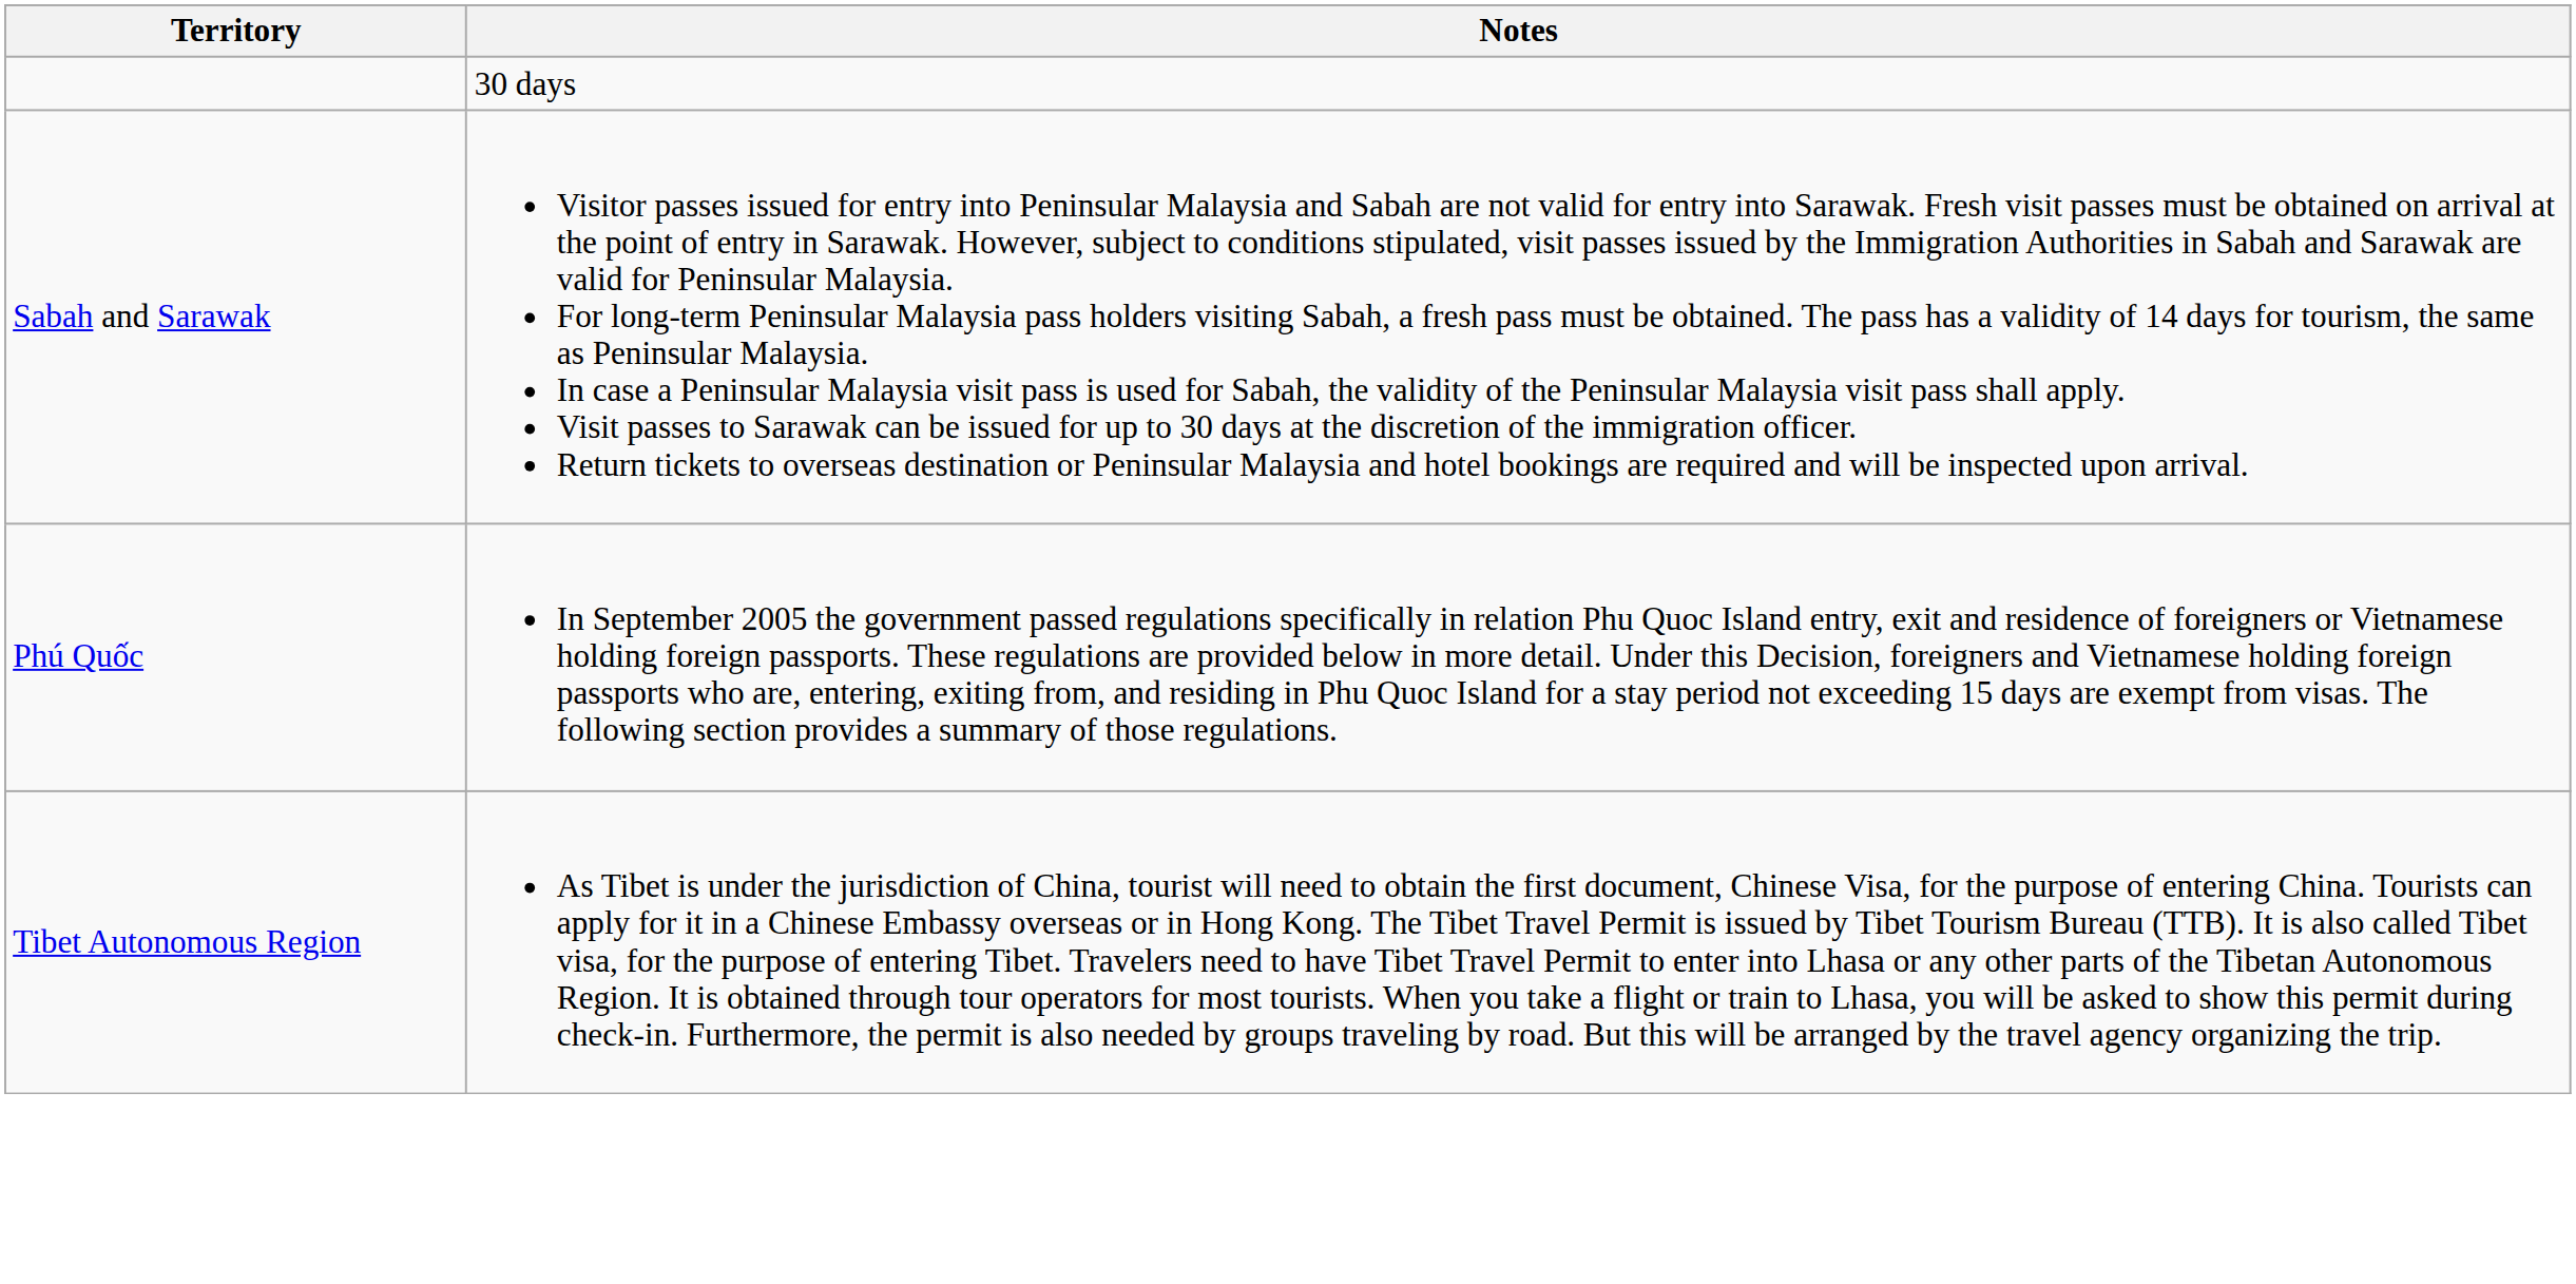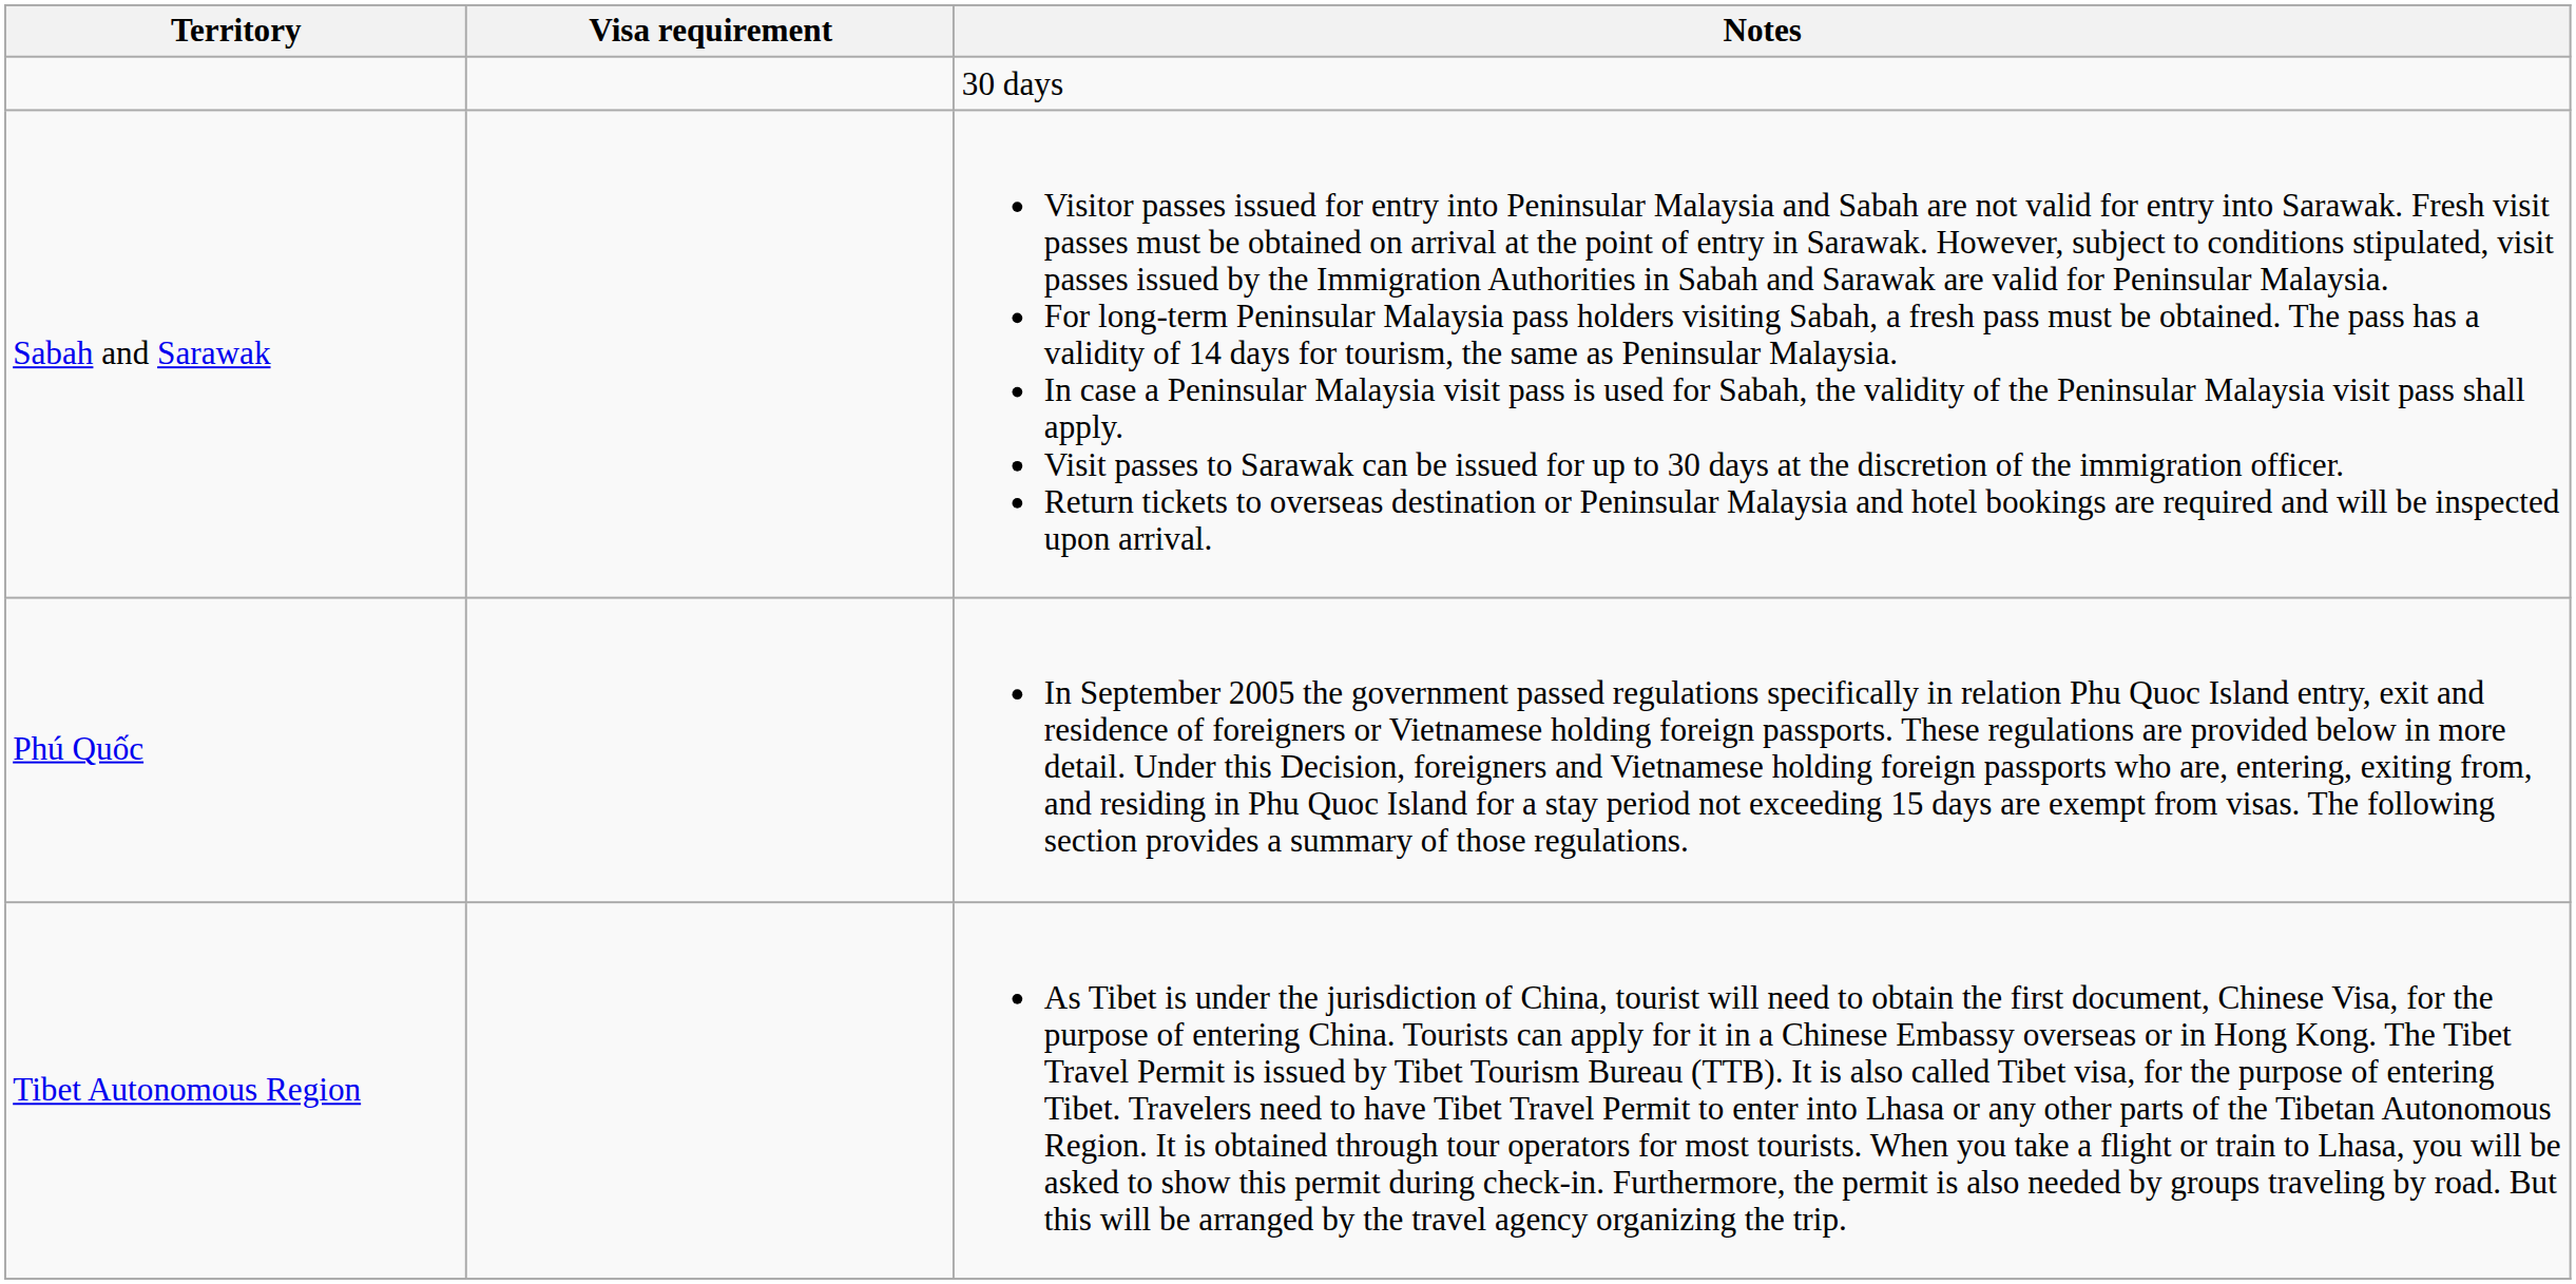+ column: Visa requirement
